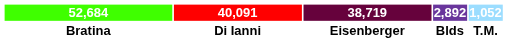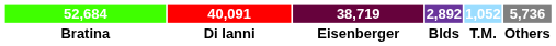+ column: 5,736 | Others
